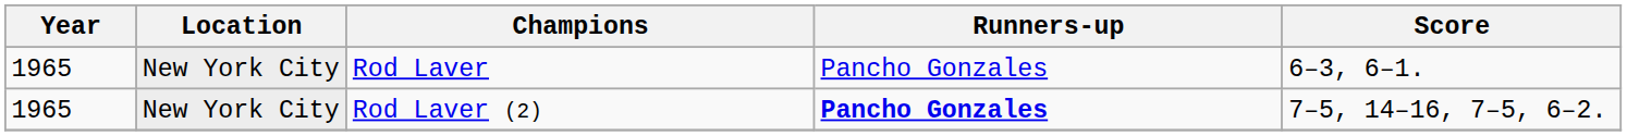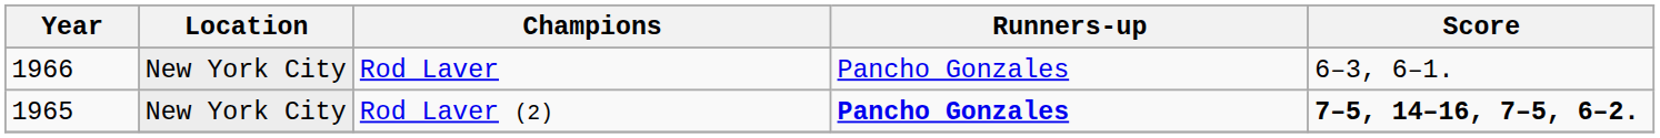Rod Laver | Year: 1965 -> 1966
Rod Laver (2) | Score: normal -> bold
